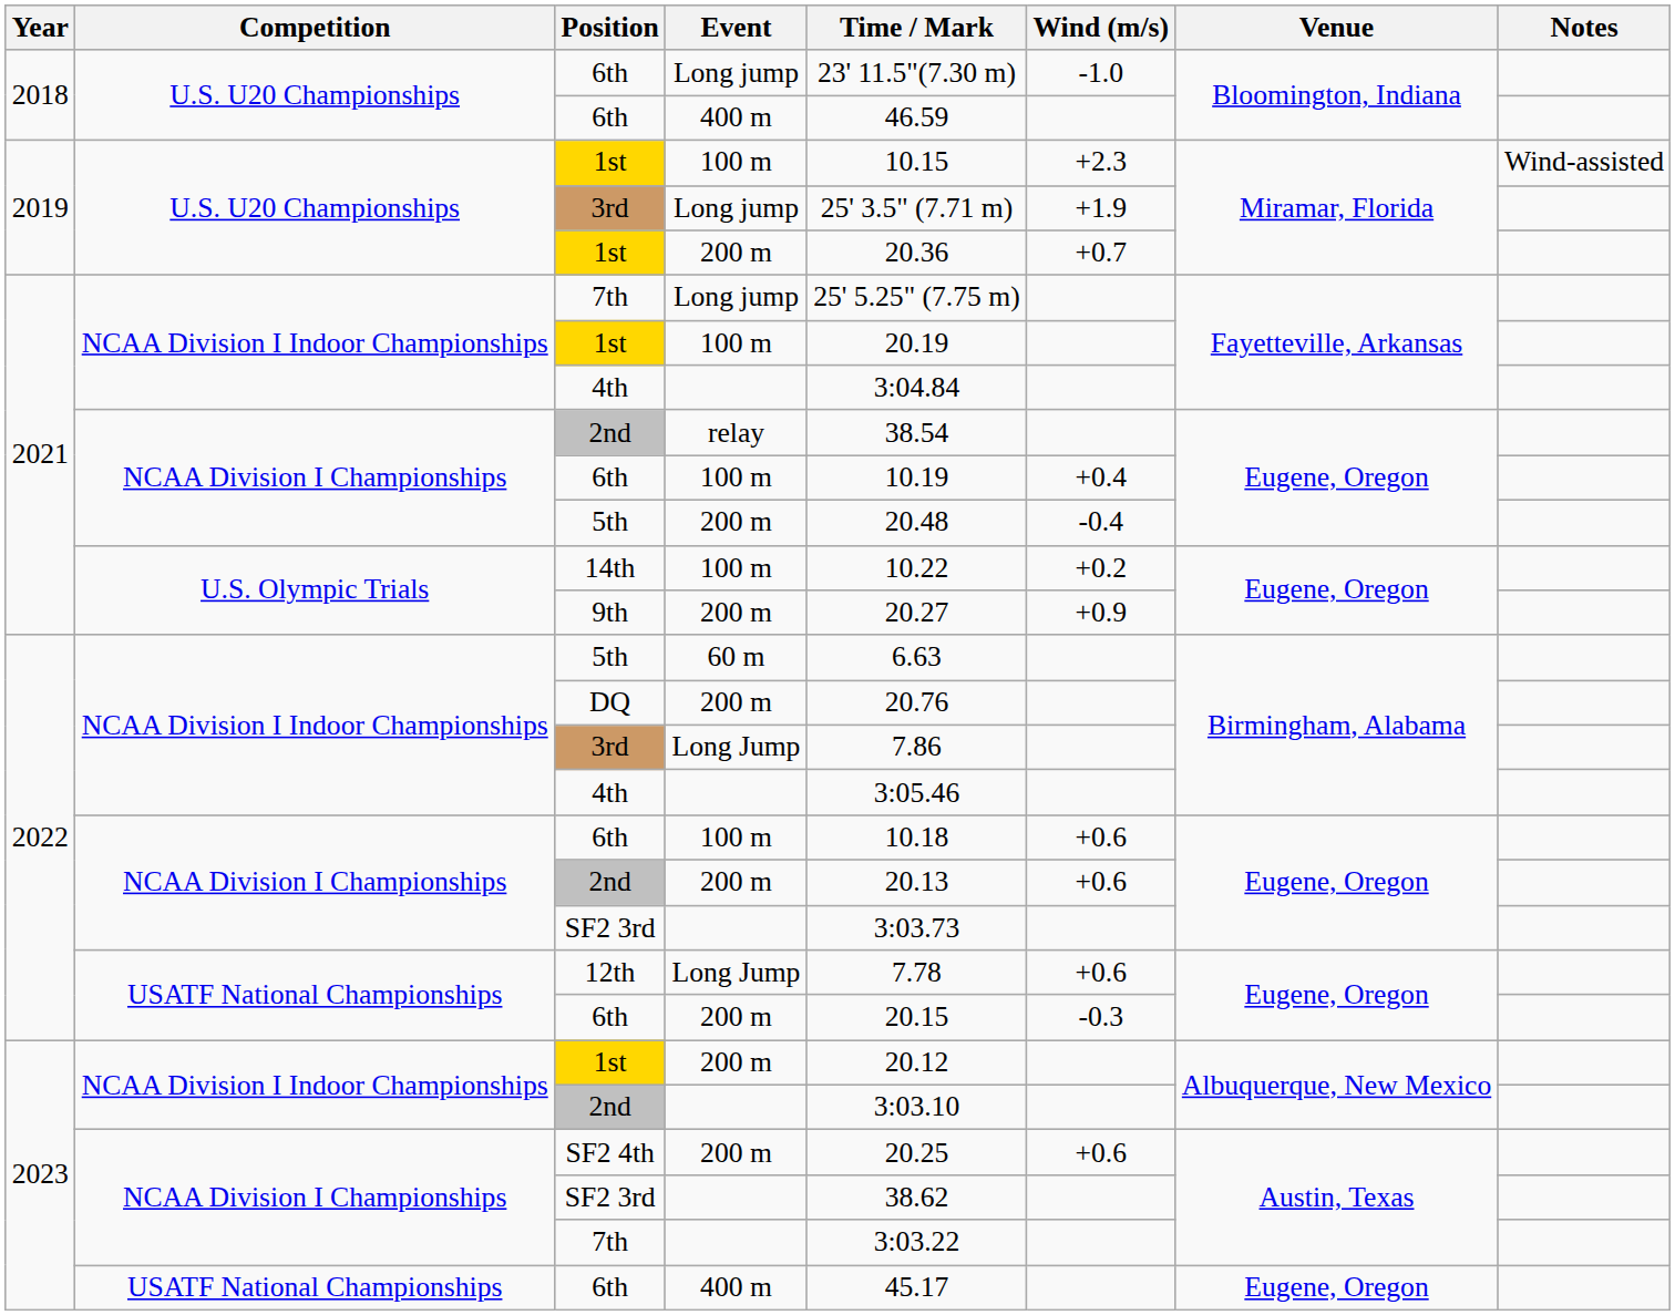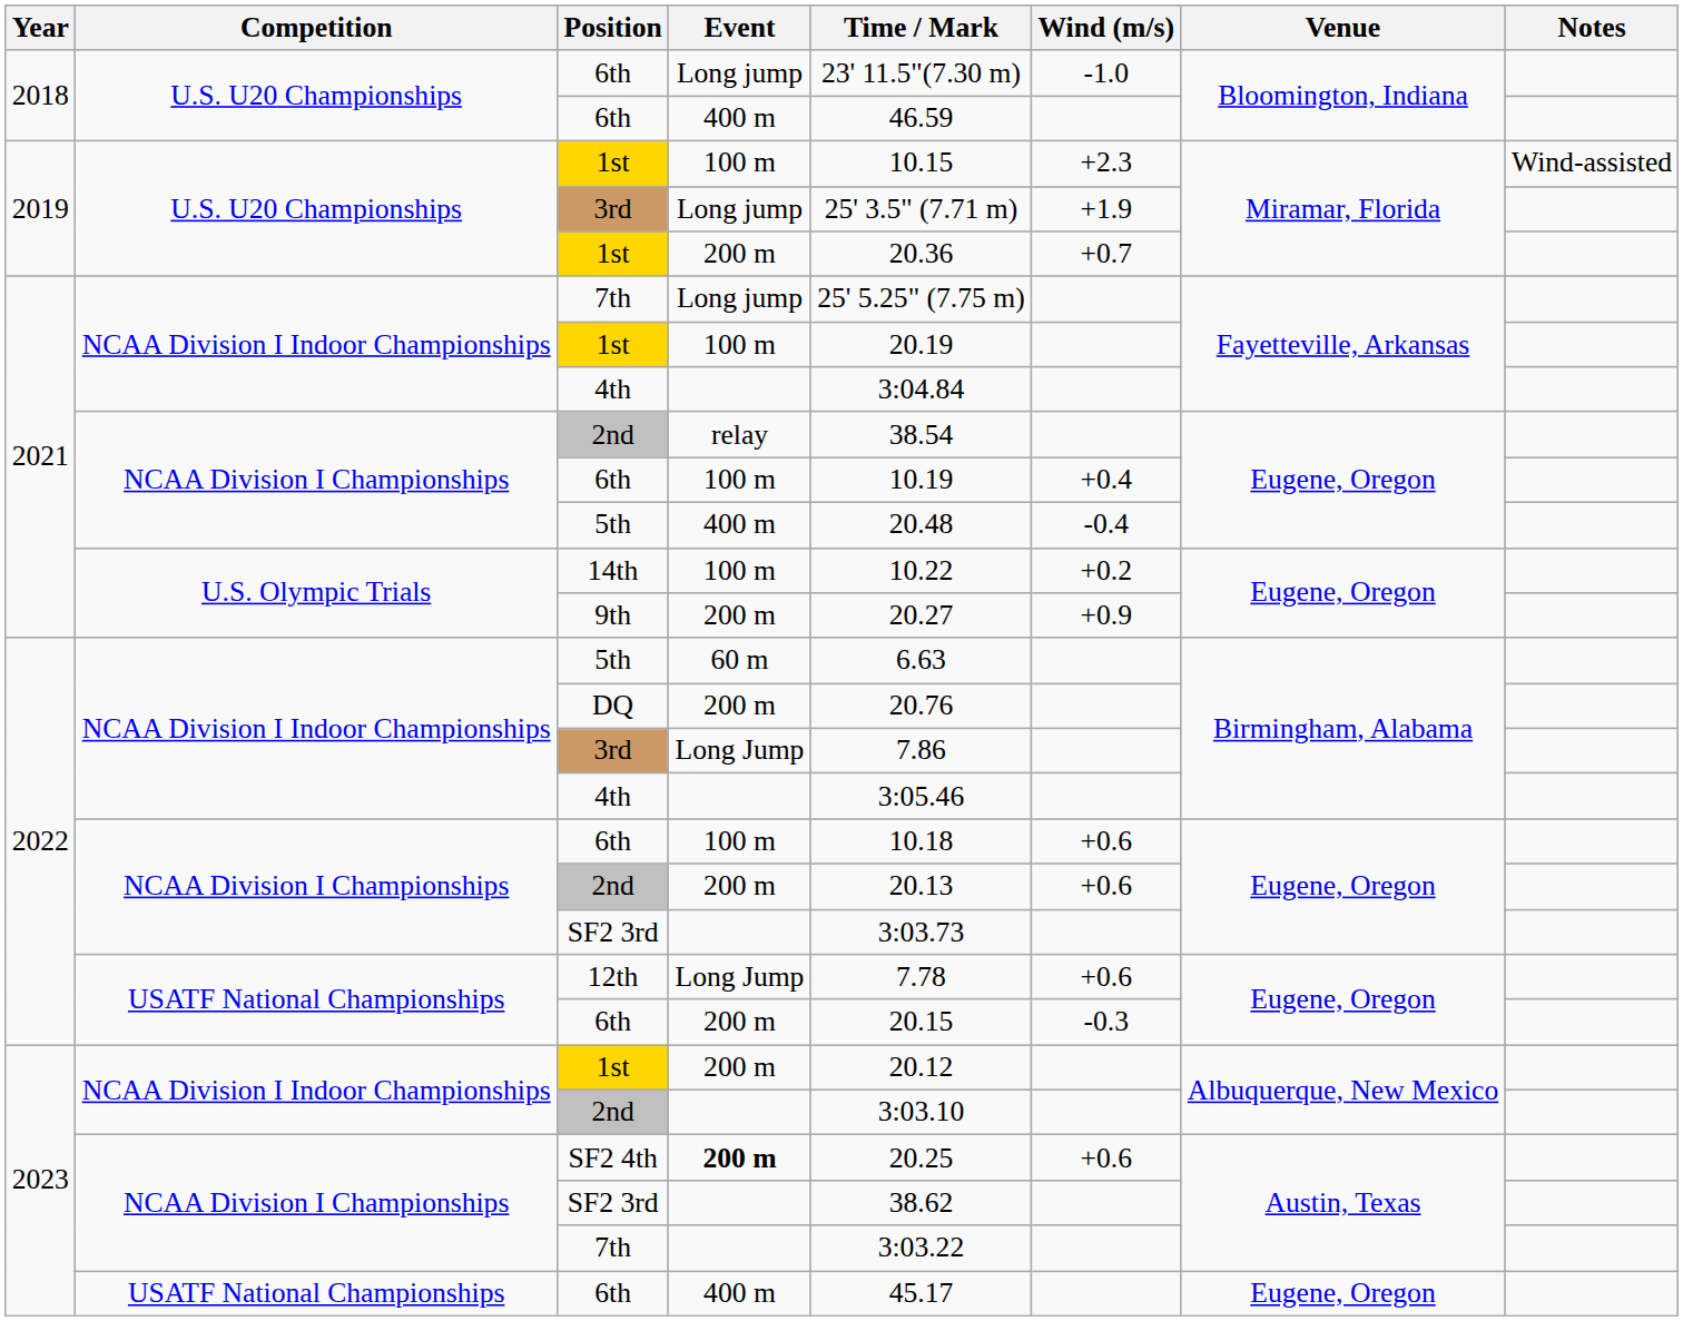2021 / 5th | Event: 200 m -> 400 m
SF2 4th | Event: normal -> bold
